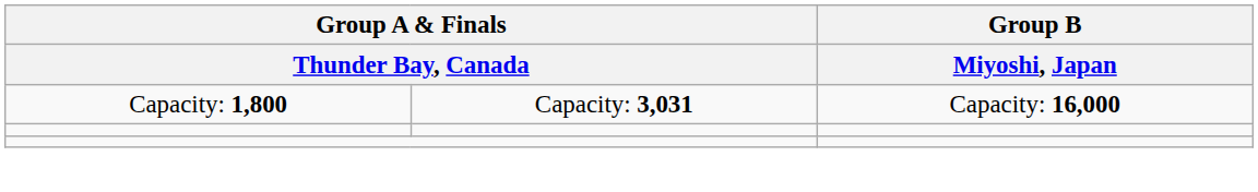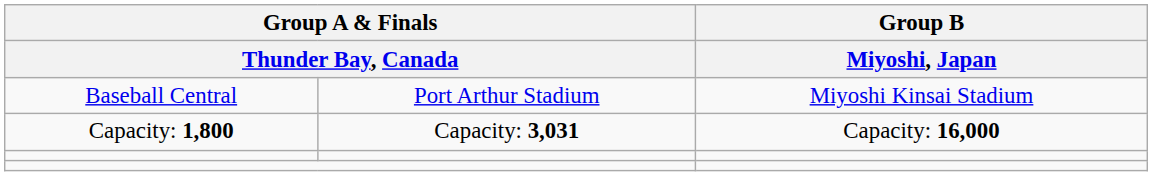+ row: Baseball Central | Port Arthur Stadium | Miyoshi Kinsai Stadium
